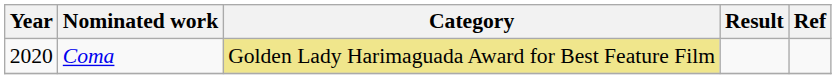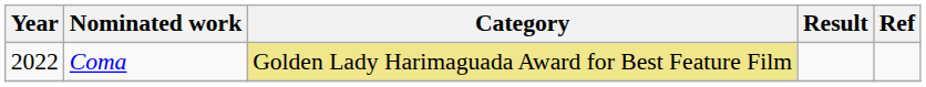Coma | Year: 2020 -> 2022
